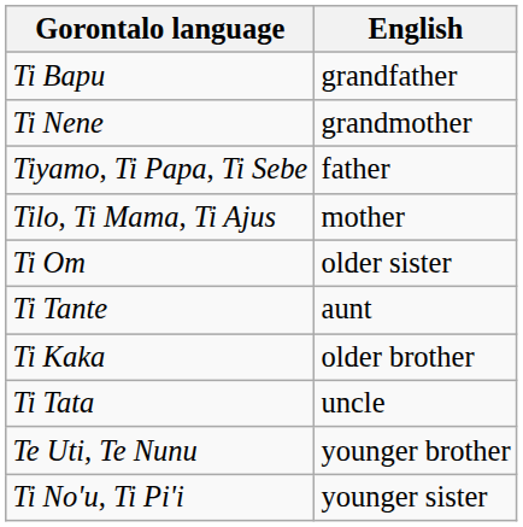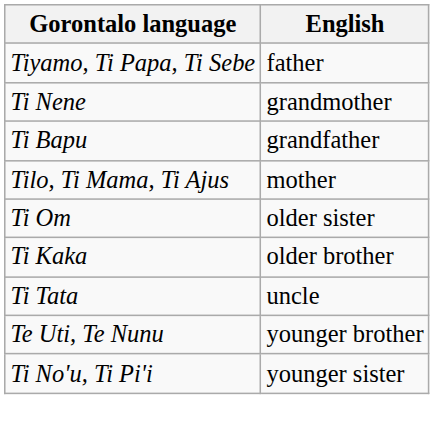rows swapped: Ti Bapu <-> Tiyamo, Ti Papa, Ti Sebe
- row: Ti Tante | aunt
